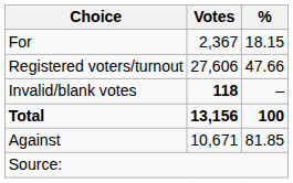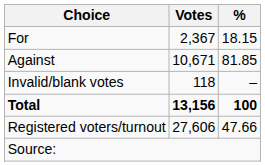rows swapped: Against <-> Registered voters/turnout
Invalid/blank votes | Votes: bold -> normal
